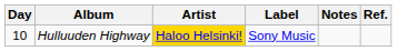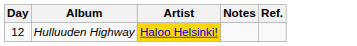- column: Label | Sony Music
Hulluuden Highway | Day: 10 -> 12
